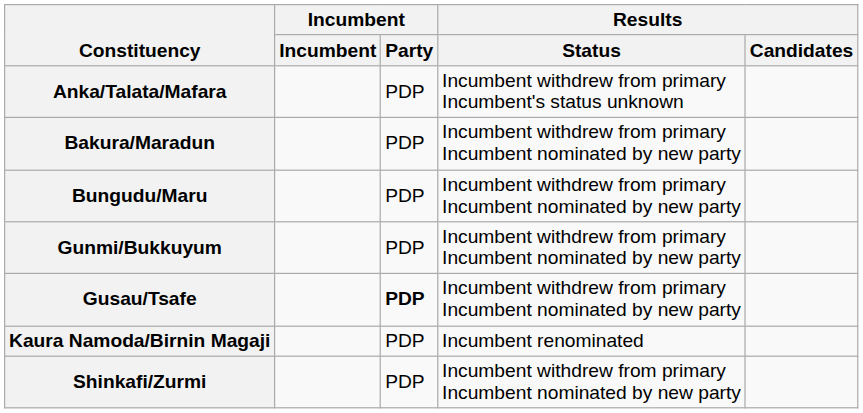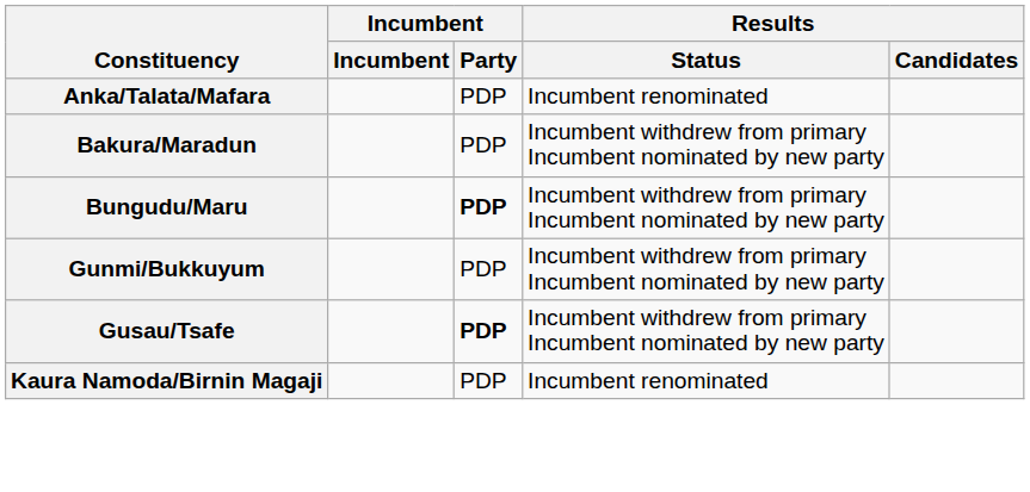Anka/Talata/Mafara | Results / Status: Incumbent withdrew from primary Incumbent's status unknown -> Incumbent renominated
Bungudu/Maru | Incumbent / Party: normal -> bold
- row: Shinkafi/Zurmi | PDP | Incumbent withdrew from primary Incumbent nominated by new party
